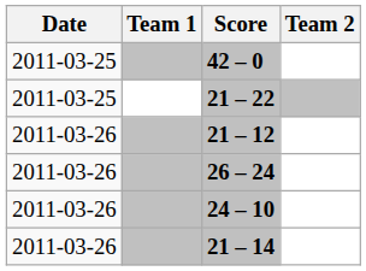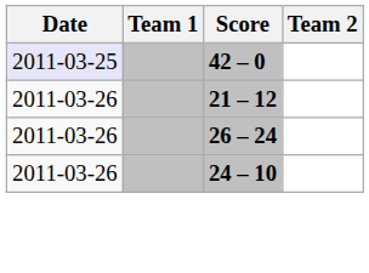42 – 0 | Date: no background -> lavender background
- row: 2011-03-25 | 21 – 22
- row: 2011-03-26 | 21 – 14
